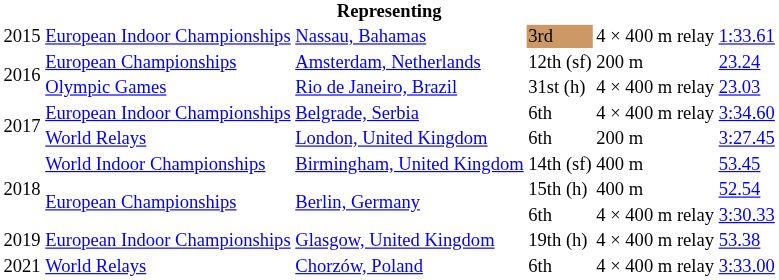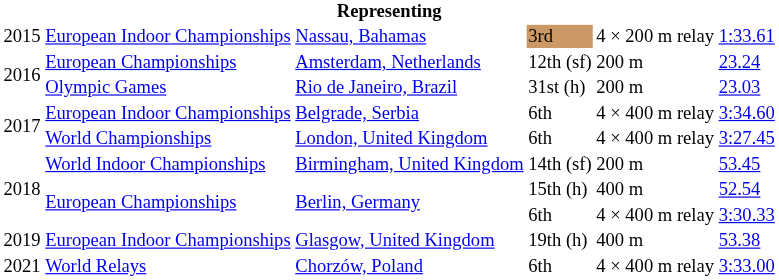Nassau, Bahamas | column 5: 4 × 400 m relay -> 4 × 200 m relay
Rio de Janeiro, Brazil | column 5: 4 × 400 m relay -> 200 m
London, United Kingdom | column 2: World Relays -> World Championships
London, United Kingdom | column 5: 200 m -> 4 × 400 m relay
Birmingham, United Kingdom | column 5: 400 m -> 200 m
Glasgow, United Kingdom | column 5: 4 × 400 m relay -> 400 m
